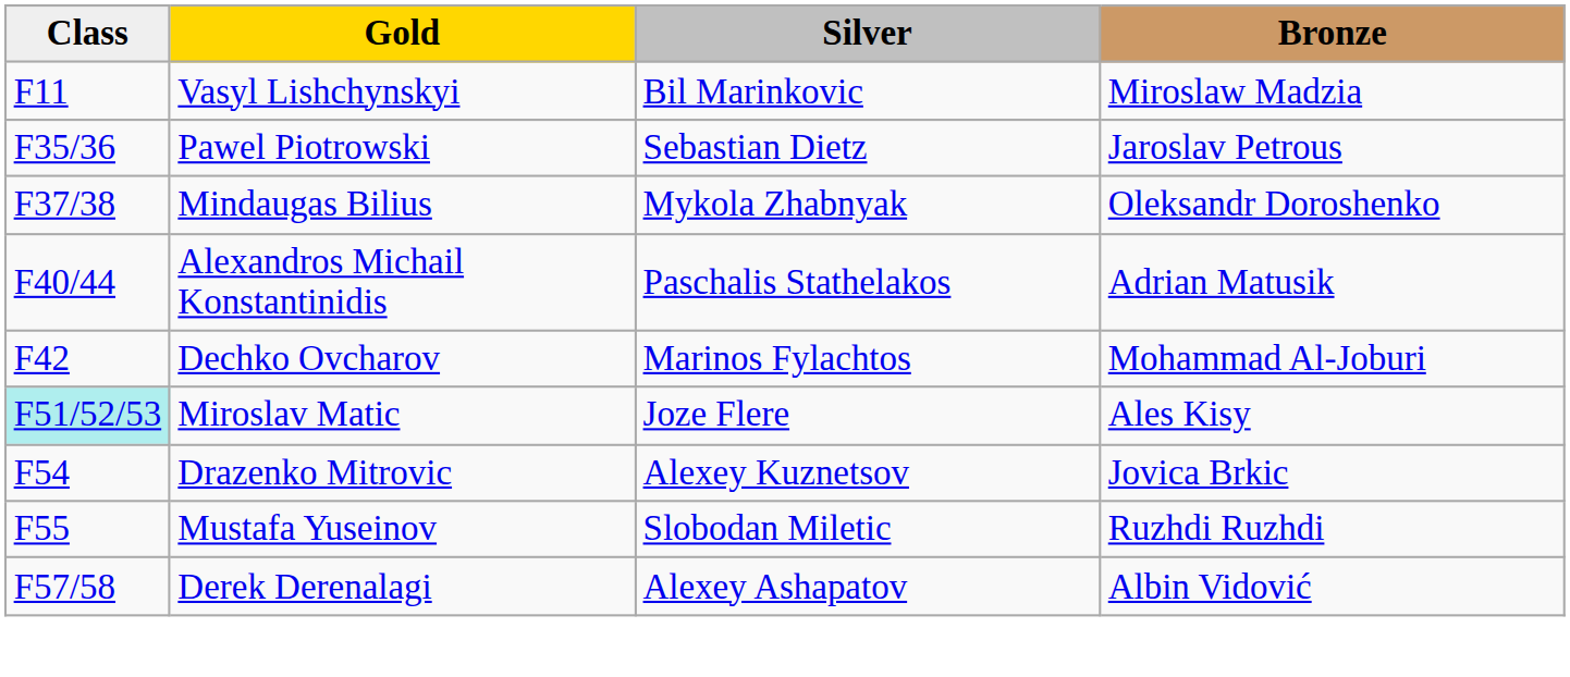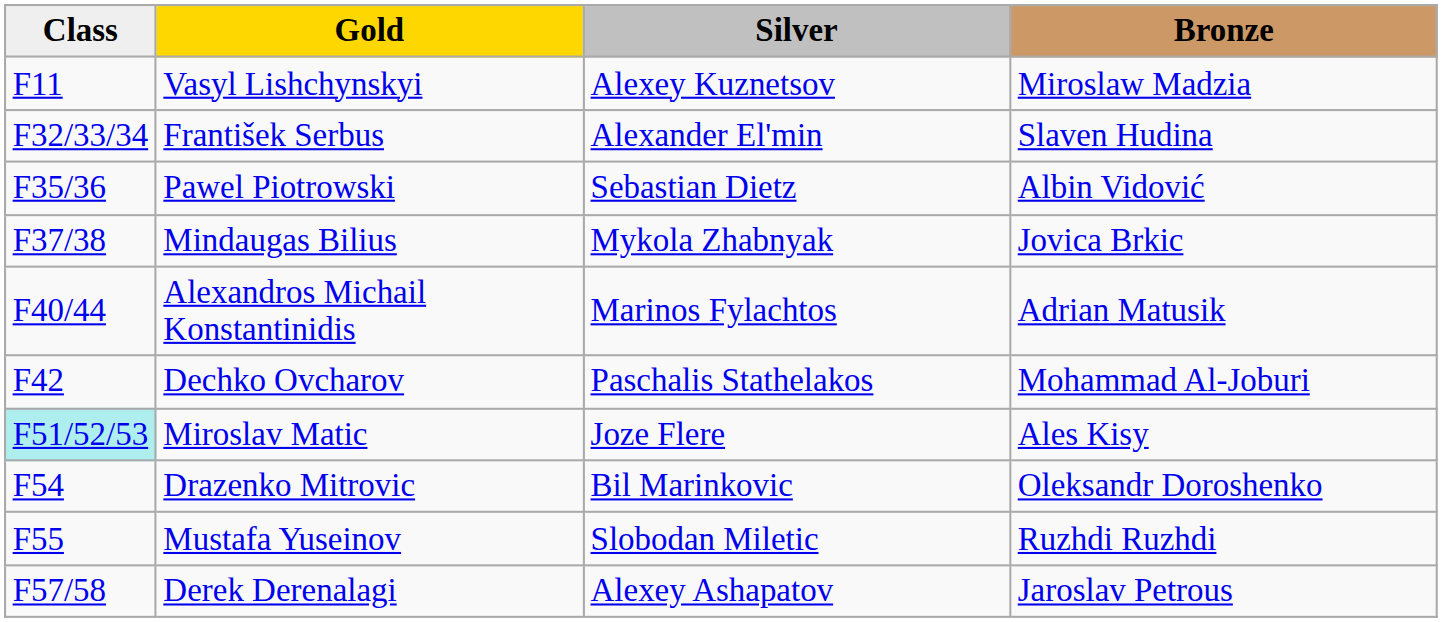Vasyl Lishchynskyi | Silver: Bil Marinkovic -> Alexey Kuznetsov
+ row: F32/33/34 | František Serbus | Alexander El'min | Slaven Hudina
Pawel Piotrowski | Bronze: Jaroslav Petrous -> Albin Vidović
Mindaugas Bilius | Bronze: Oleksandr Doroshenko -> Jovica Brkic
Alexandros Michail Konstantinidis | Silver: Paschalis Stathelakos -> Marinos Fylachtos
Dechko Ovcharov | Silver: Marinos Fylachtos -> Paschalis Stathelakos
Drazenko Mitrovic | Silver: Alexey Kuznetsov -> Bil Marinkovic
Drazenko Mitrovic | Bronze: Jovica Brkic -> Oleksandr Doroshenko
Derek Derenalagi | Bronze: Albin Vidović -> Jaroslav Petrous
